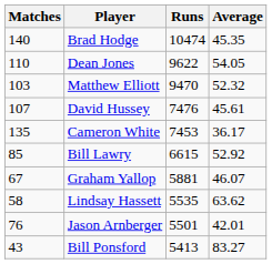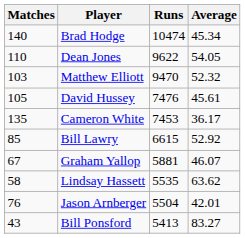Brad Hodge | Average: 45.35 -> 45.34
David Hussey | Matches: 107 -> 105
Jason Arnberger | Runs: 5501 -> 5504
